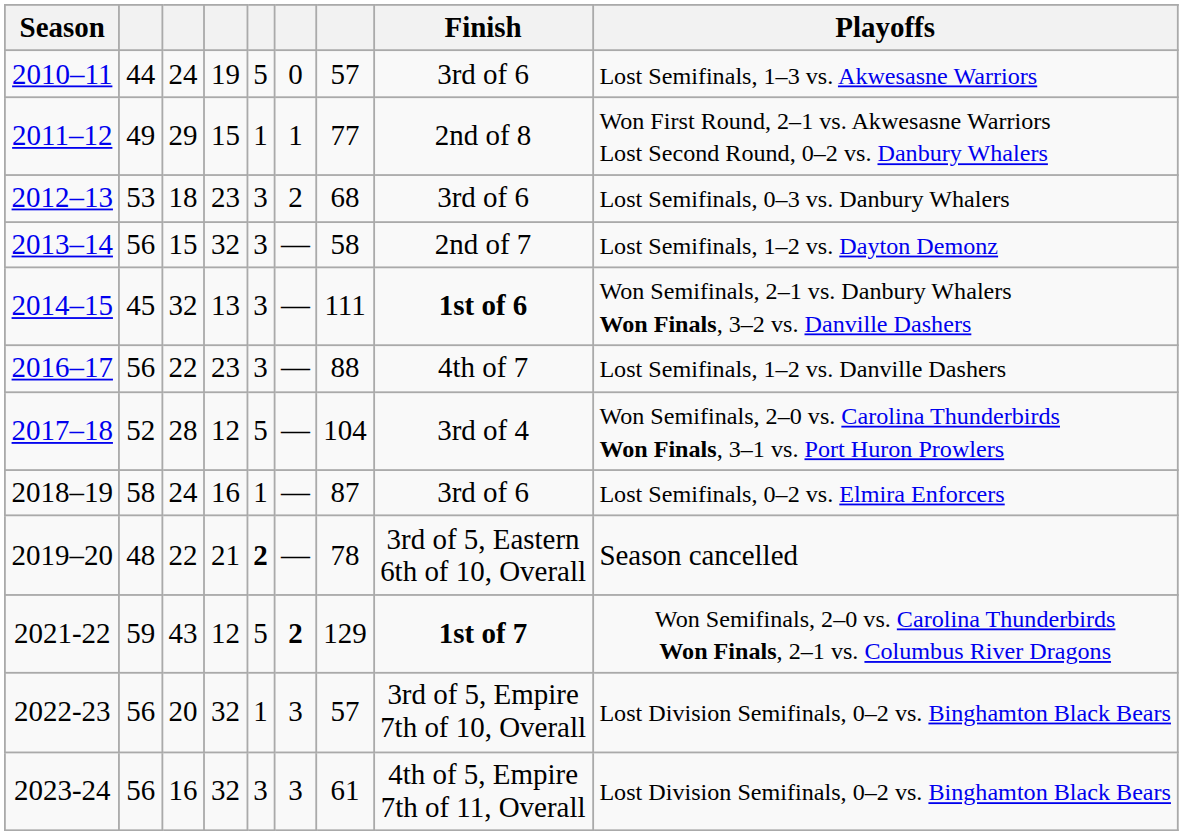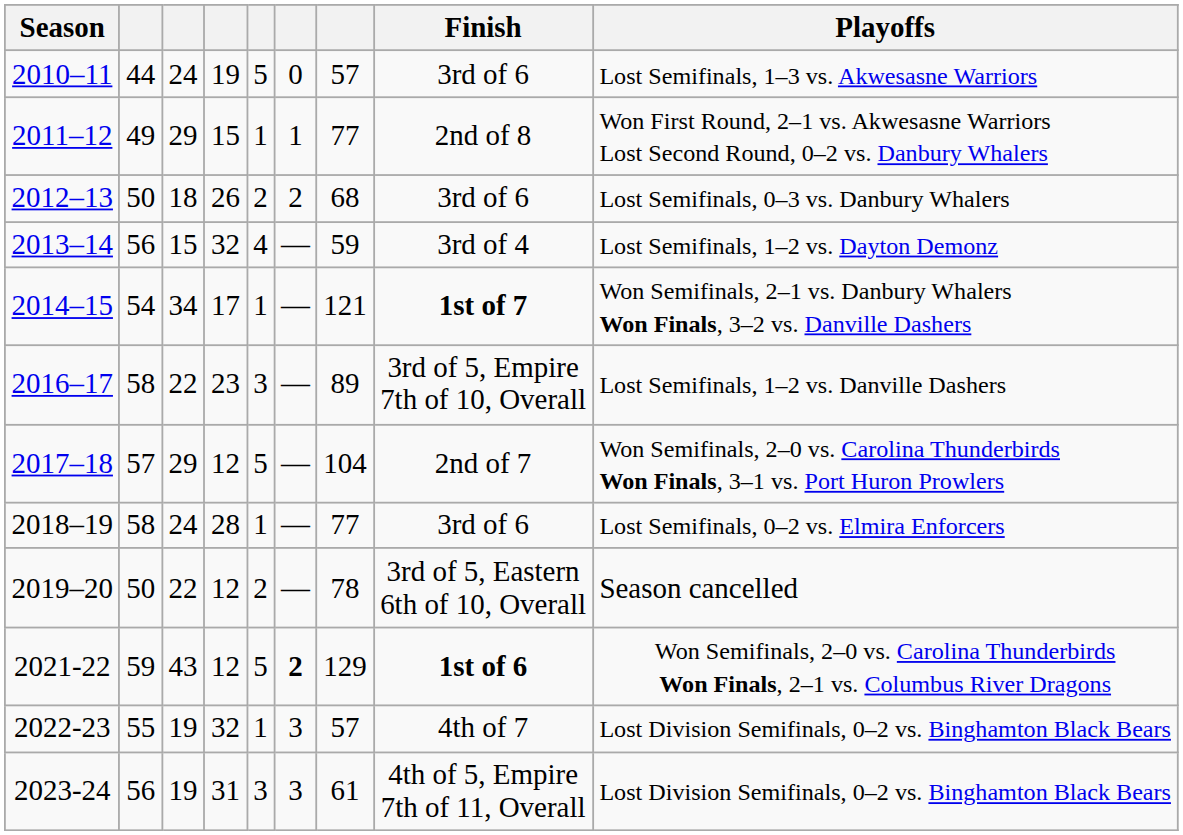2012–13 | column 2: 53 -> 50
2012–13 | column 4: 23 -> 26
2012–13 | column 5: 3 -> 2
2013–14 | column 5: 3 -> 4
2013–14 | column 7: 58 -> 59
2013–14 | Finish: 2nd of 7 -> 3rd of 4
2014–15 | column 2: 45 -> 54
2014–15 | column 3: 32 -> 34
2014–15 | column 4: 13 -> 17
2014–15 | column 5: 3 -> 1
2014–15 | column 7: 111 -> 121
2014–15 | Finish: 1st of 6 -> 1st of 7
2016–17 | column 2: 56 -> 58
2016–17 | column 7: 88 -> 89
2016–17 | Finish: 4th of 7 -> 3rd of 5, Empire 7th of 10, Overall
2017–18 | column 2: 52 -> 57
2017–18 | column 3: 28 -> 29
2017–18 | Finish: 3rd of 4 -> 2nd of 7
2018–19 | column 4: 16 -> 28
2018–19 | column 7: 87 -> 77
2019–20 | column 2: 48 -> 50
2019–20 | column 4: 21 -> 12
2019–20 | column 5: bold -> normal
2021-22 | Finish: 1st of 7 -> 1st of 6
2022-23 | column 2: 56 -> 55
2022-23 | column 3: 20 -> 19
2022-23 | Finish: 3rd of 5, Empire 7th of 10, Overall -> 4th of 7
2023-24 | column 3: 16 -> 19
2023-24 | column 4: 32 -> 31
